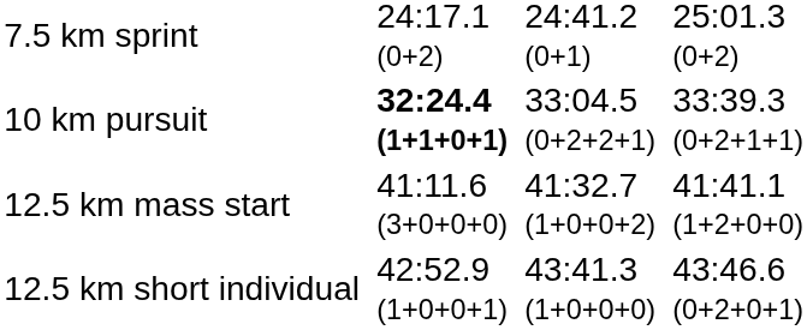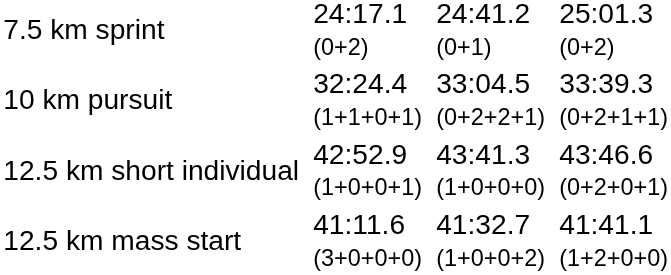10 km pursuit | column 3: bold -> normal
rows swapped: 12.5 km mass start <-> 12.5 km short individual
